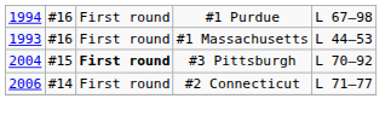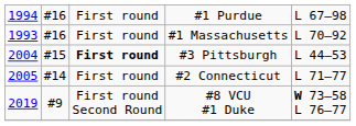#1 Massachusetts | column 5: L 44–53 -> L 70–92
#3 Pittsburgh | column 5: L 70–92 -> L 44–53
#2 Connecticut | column 1: 2006 -> 2005
+ row: 2019 | #9 | First round Second Round | #8 VCU #1 Duke | W 73–58 L 76–77
